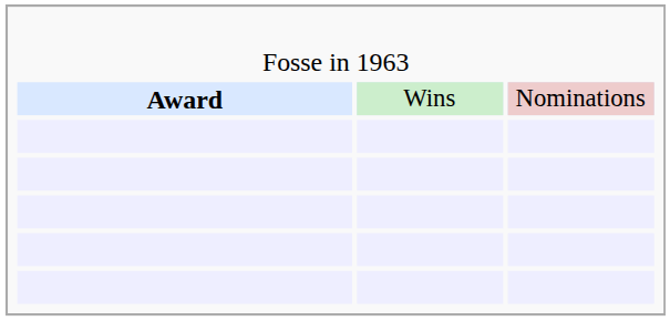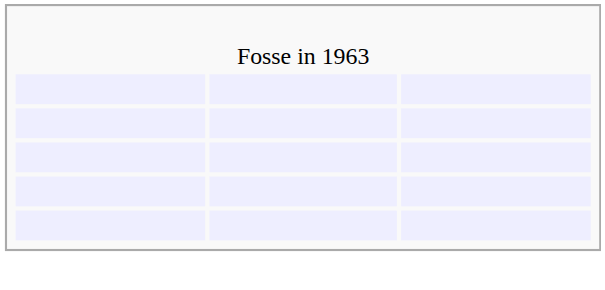- row: Award | Wins | Nominations
